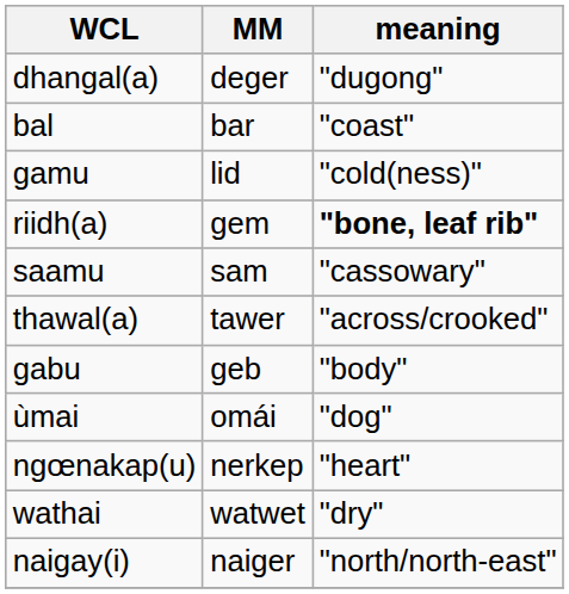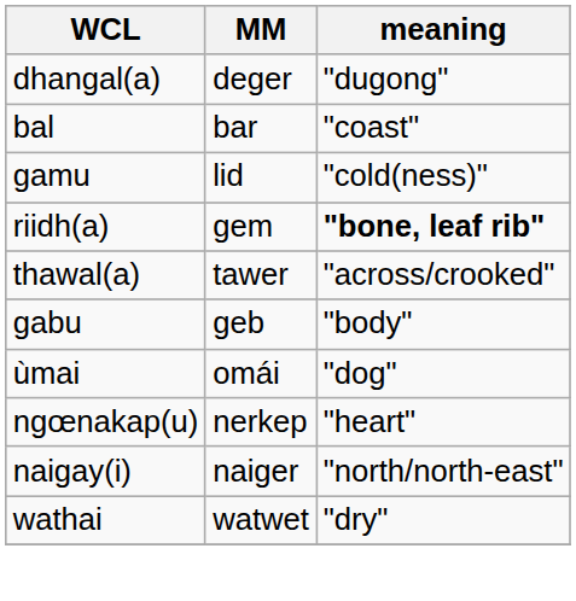- row: saamu | sam | "cassowary"
rows swapped: naigay(i) <-> wathai
